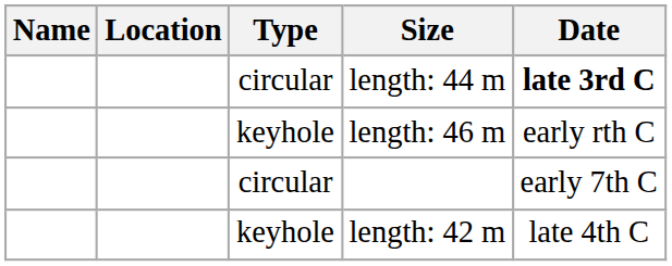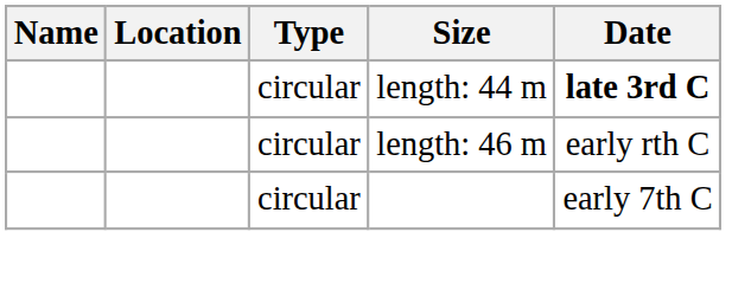length: 46 m | Type: keyhole -> circular
- row: keyhole | length: 42 m | late 4th C
